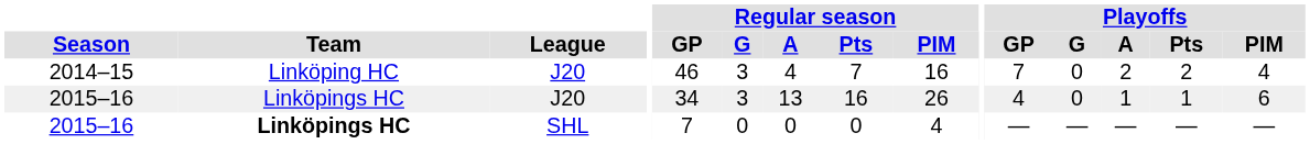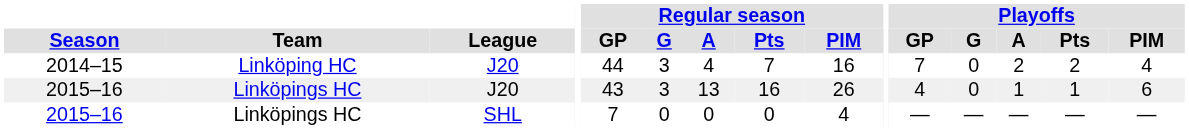2014–15 | Regular season / GP: 46 -> 44
2015–16 / J20 | Regular season / GP: 34 -> 43
2015–16 / SHL | Team: bold -> normal
